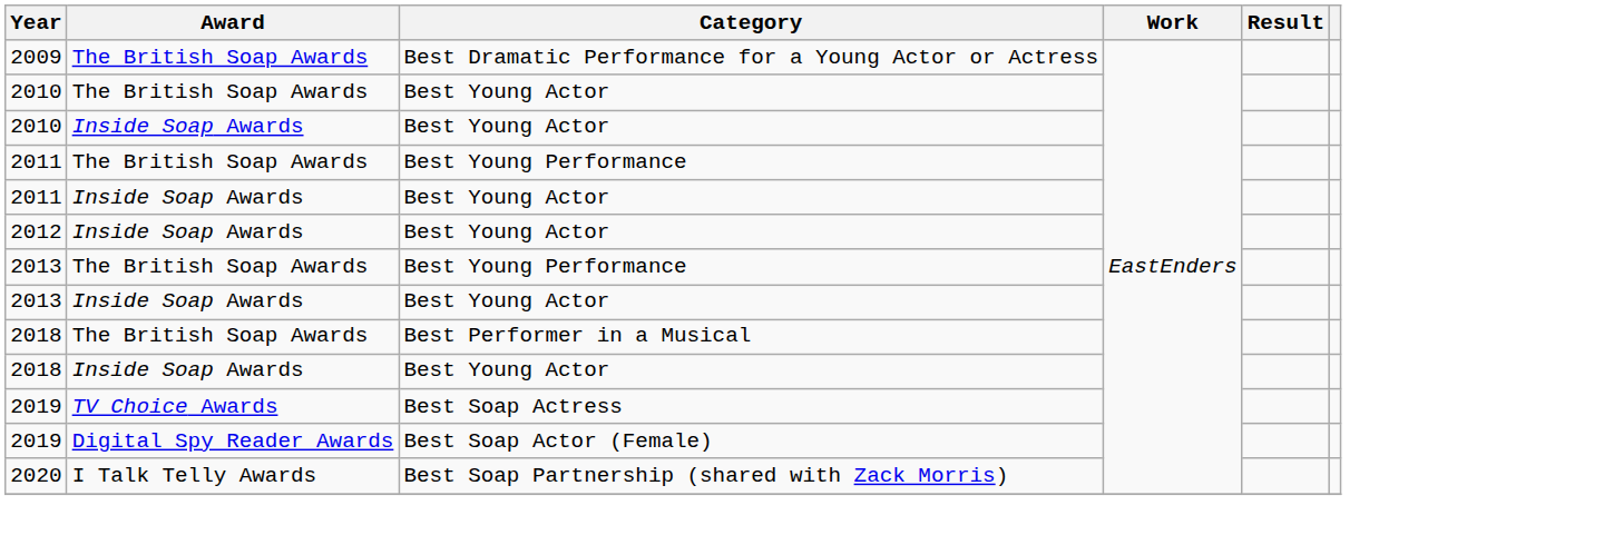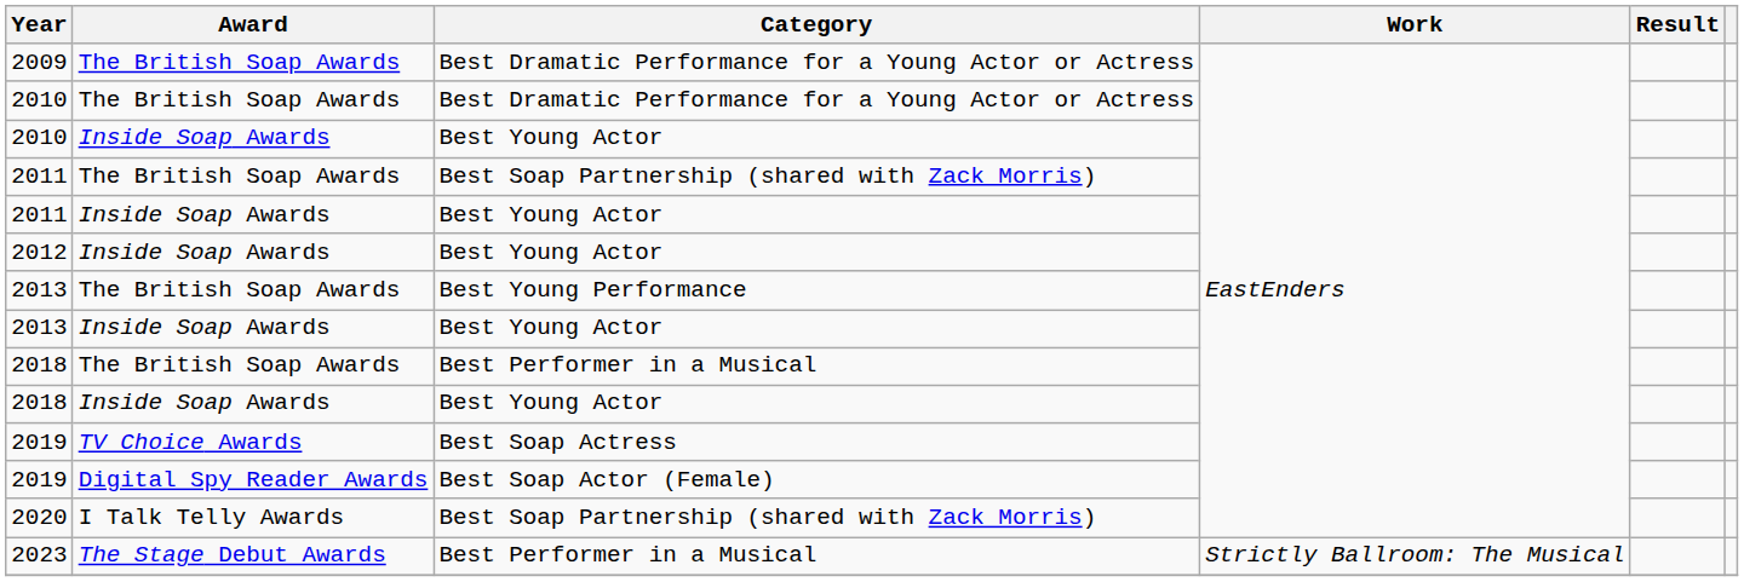2010 / The British Soap Awards | Category: Best Young Actor -> Best Dramatic Performance for a Young Actor or Actress
2011 / The British Soap Awards | Category: Best Young Performance -> Best Soap Partnership (shared with Zack Morris)
+ row: 2023 | The Stage Debut Awards | Best Performer in a Musical | Strictly Ballroom: The Musical
